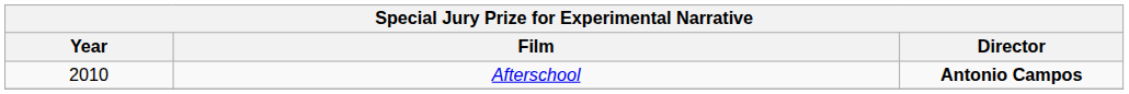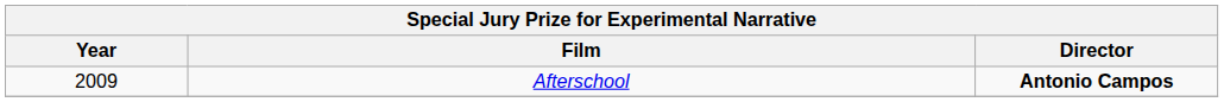Afterschool | Year: 2010 -> 2009
